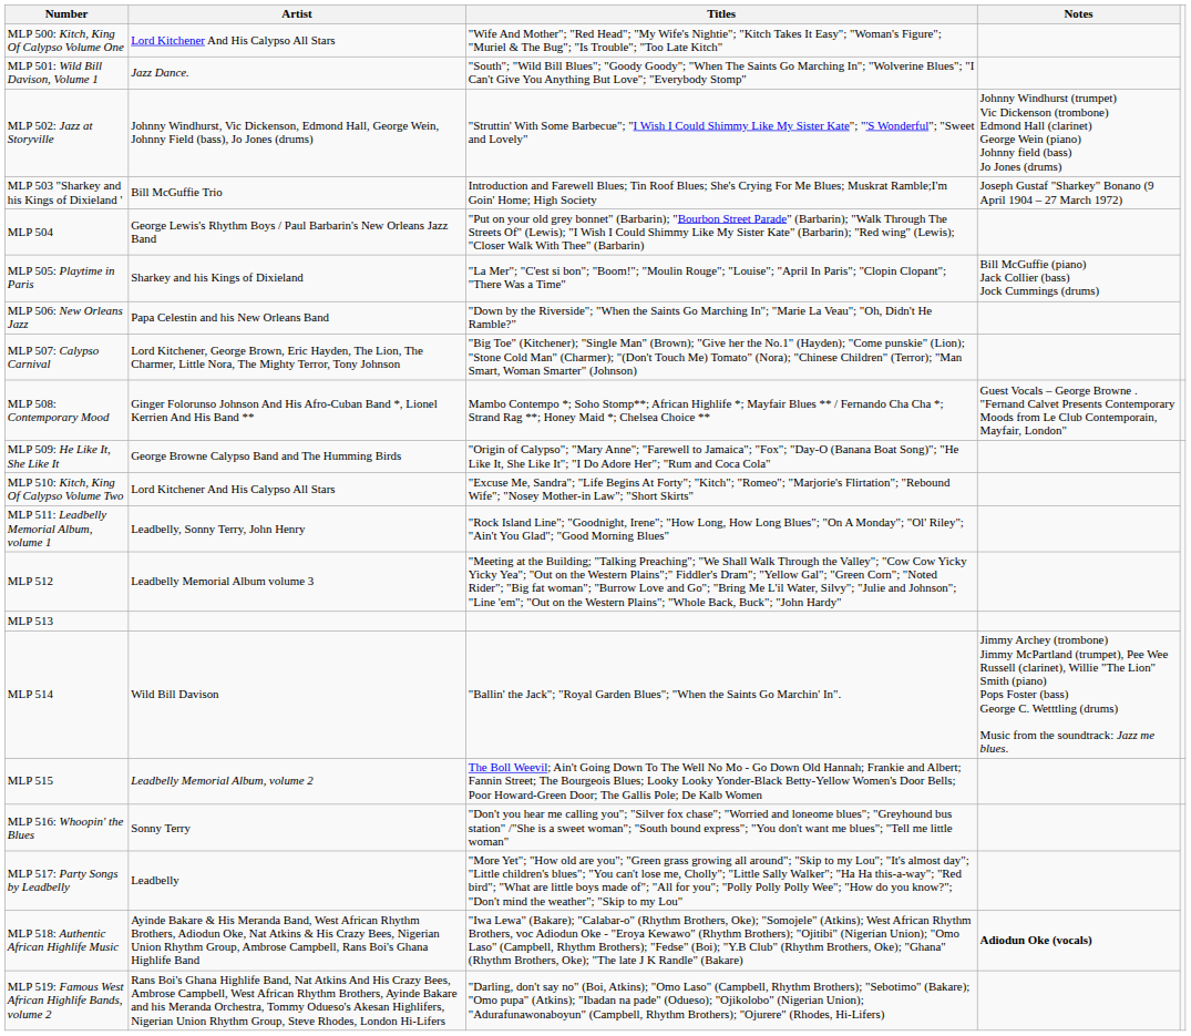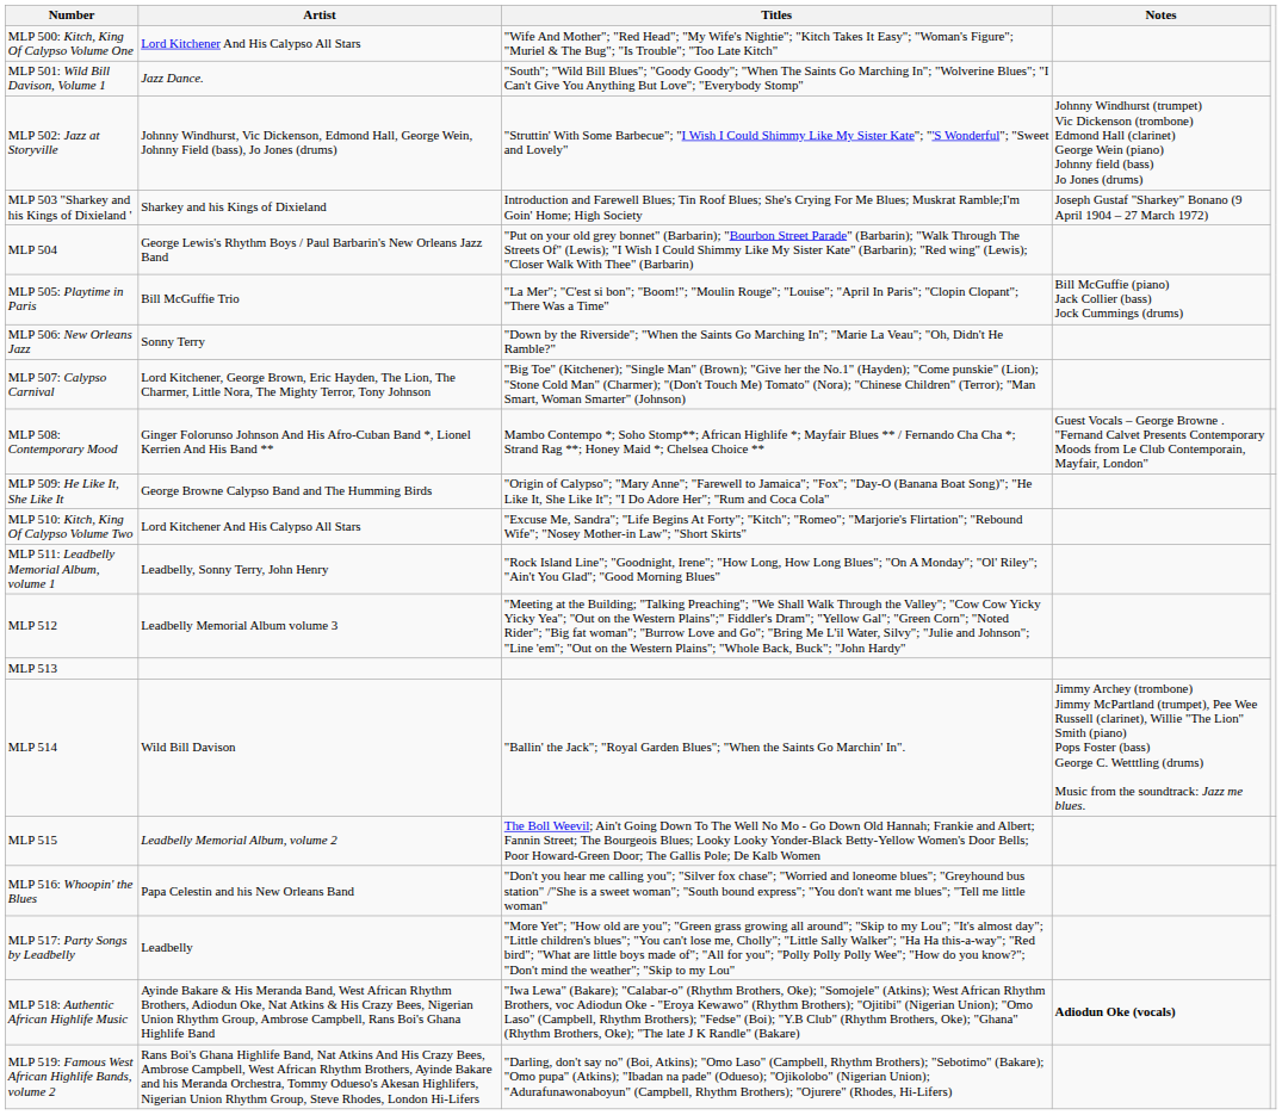MLP 503 "Sharkey and his Kings of Dixieland ' | Artist: Bill McGuffie Trio -> Sharkey and his Kings of Dixieland
MLP 505: Playtime in Paris | Artist: Sharkey and his Kings of Dixieland -> Bill McGuffie Trio
MLP 506: New Orleans Jazz | Artist: Papa Celestin and his New Orleans Band -> Sonny Terry
MLP 516: Whoopin' the Blues | Artist: Sonny Terry -> Papa Celestin and his New Orleans Band
